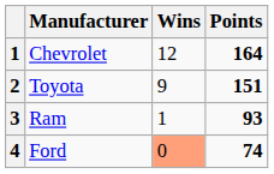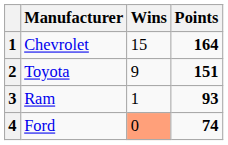Chevrolet | Wins: 12 -> 15
